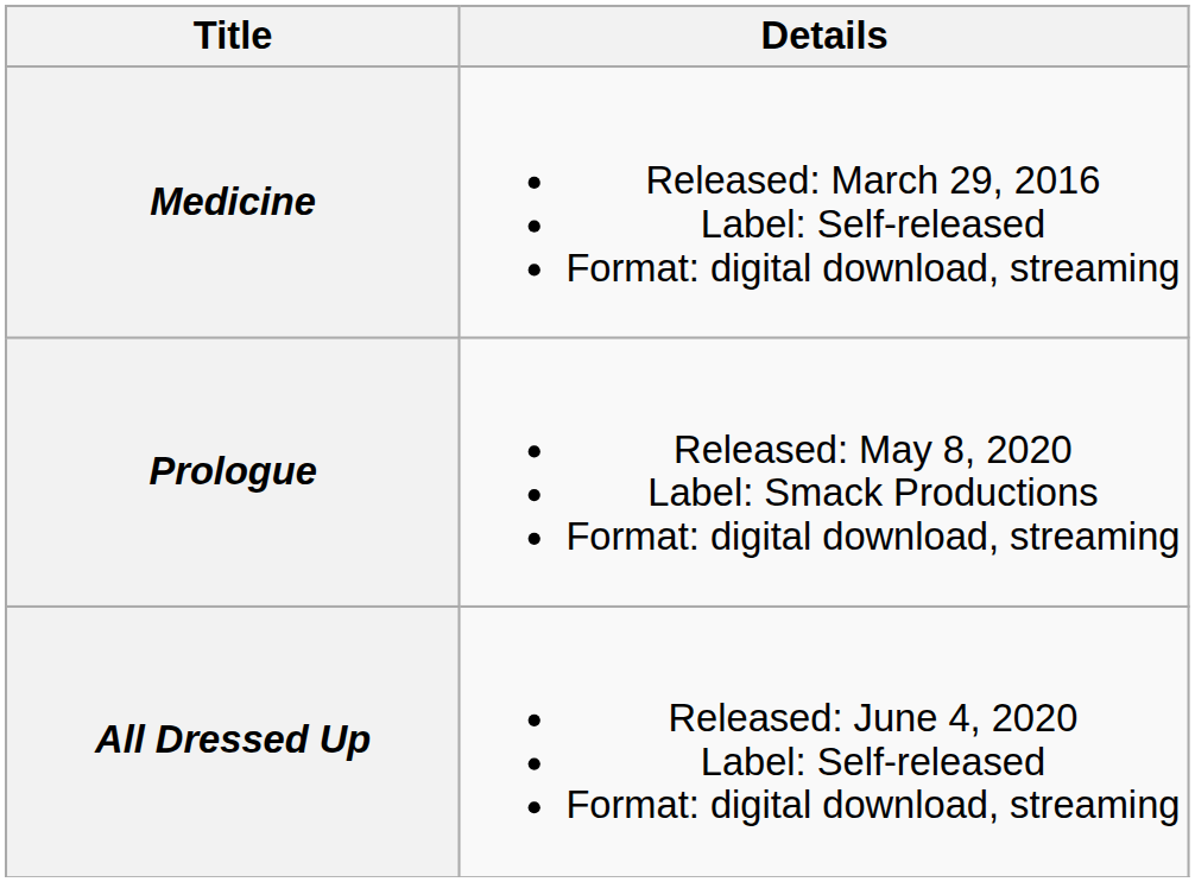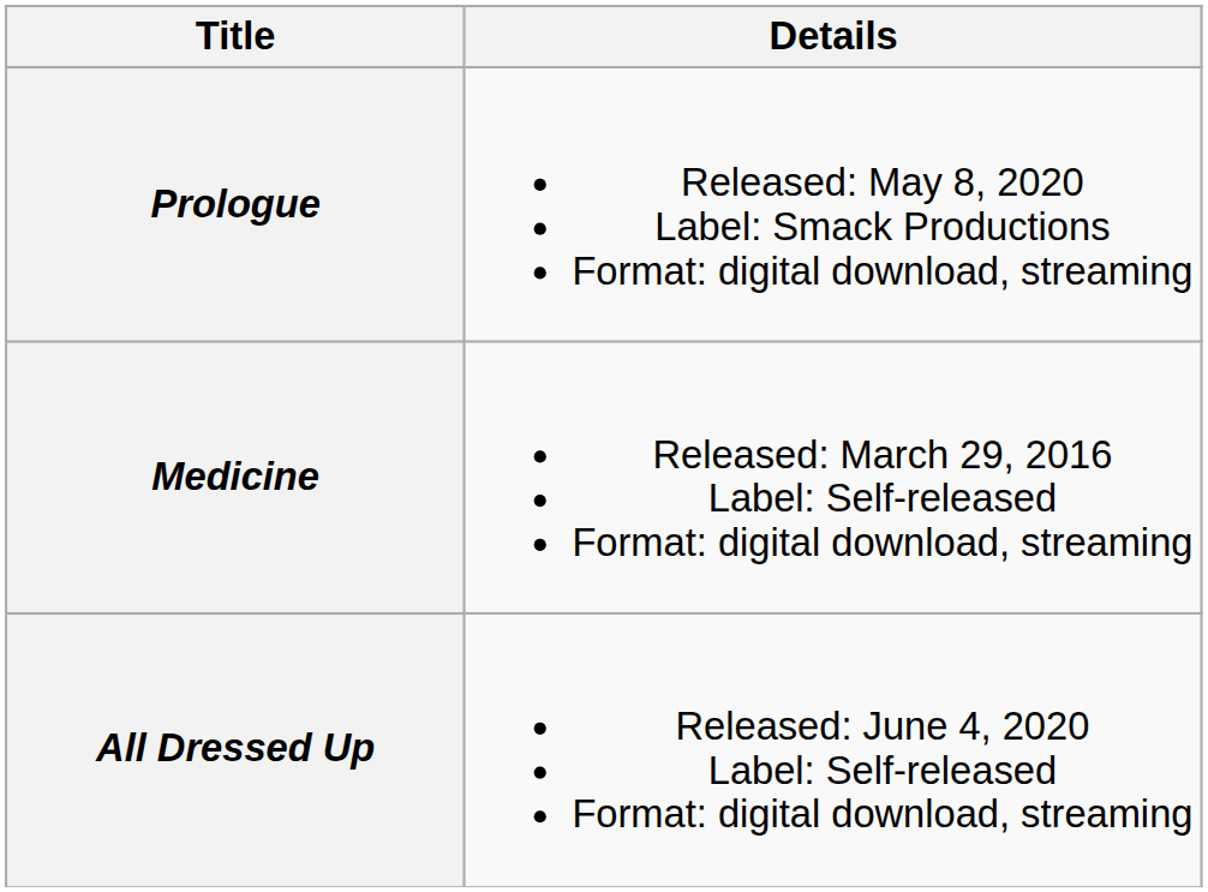rows swapped: Medicine <-> Prologue
